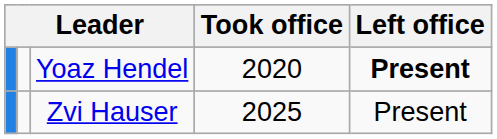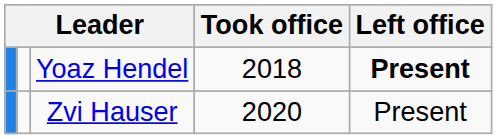Yoaz Hendel | Took office: 2020 -> 2018
Zvi Hauser | Took office: 2025 -> 2020
